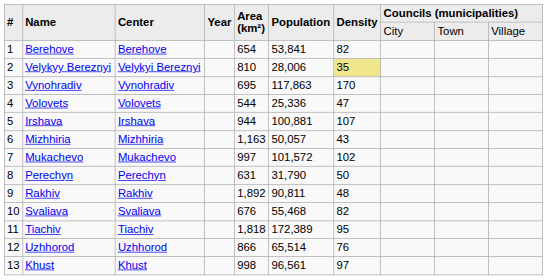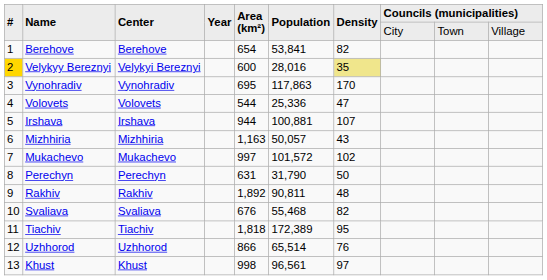Velykyy Bereznyi | #: no background -> gold background
Velykyy Bereznyi | Area (km²): 810 -> 600
Velykyy Bereznyi | Population: 28,006 -> 28,016
